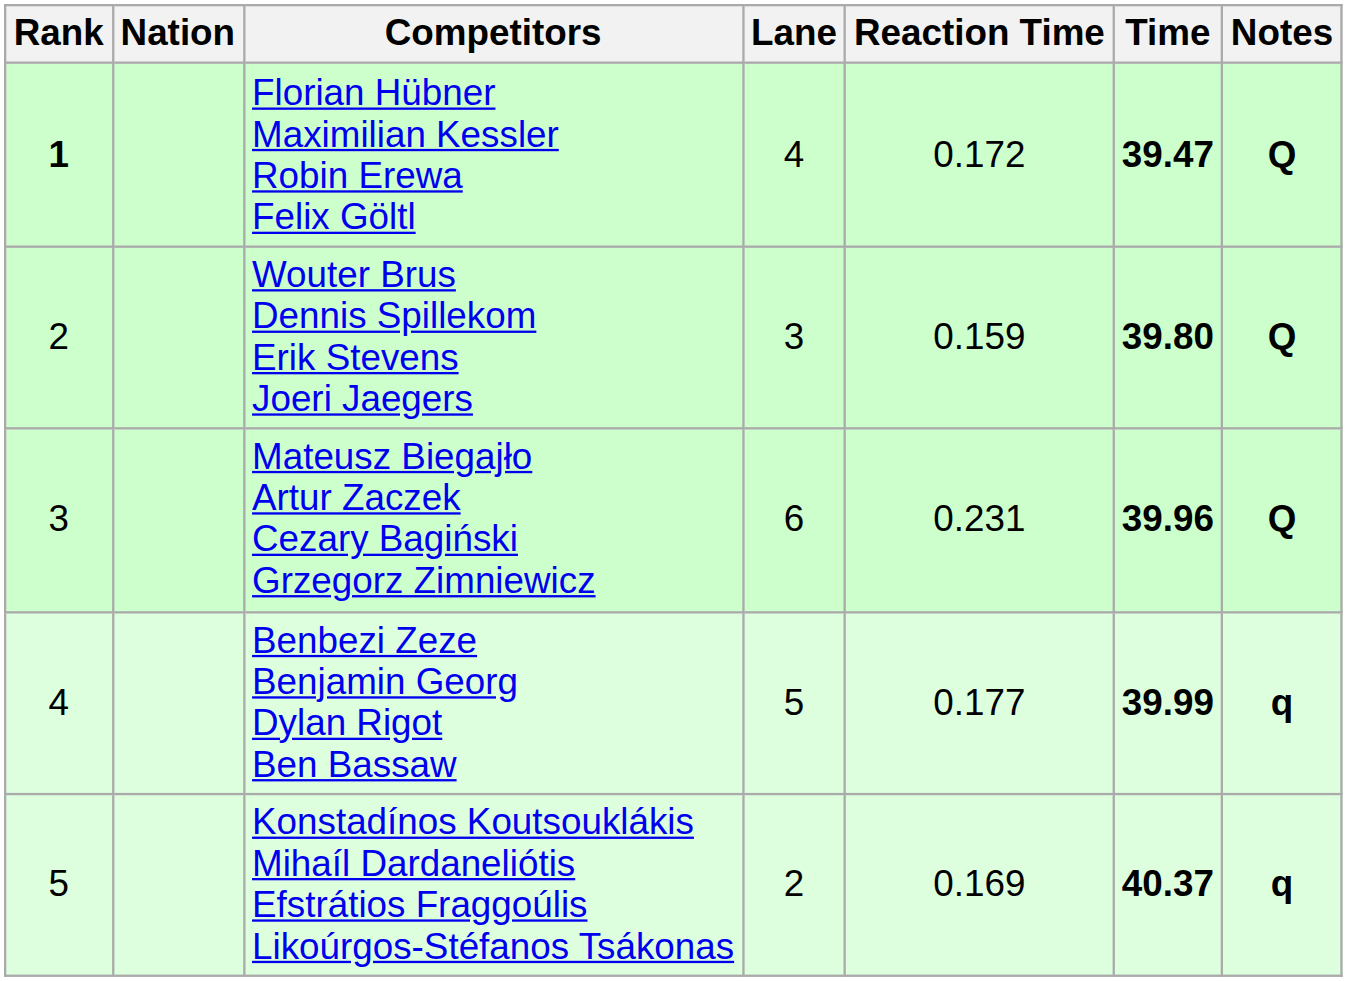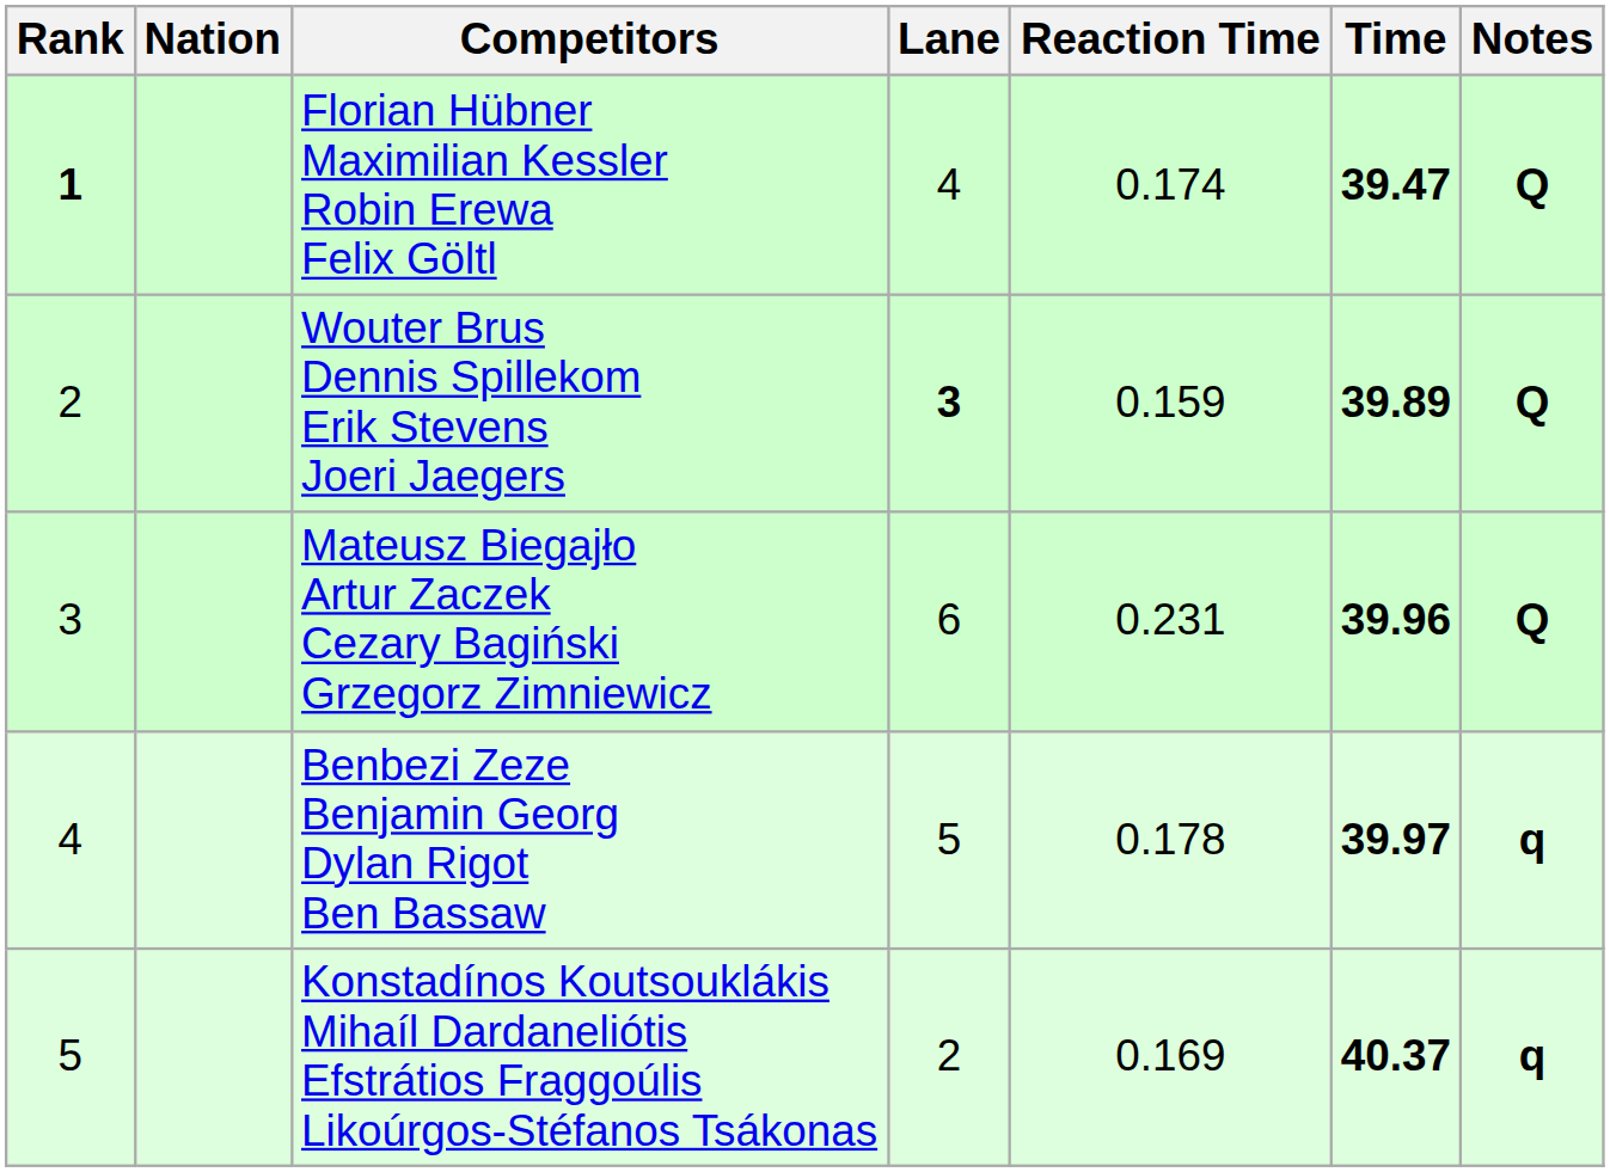Florian Hübner Maximilian Kessler Robin Erewa Felix Göltl | Reaction Time: 0.172 -> 0.174
Wouter Brus Dennis Spillekom Erik Stevens Joeri Jaegers | Lane: normal -> bold
Wouter Brus Dennis Spillekom Erik Stevens Joeri Jaegers | Time: 39.80 -> 39.89
Benbezi Zeze Benjamin Georg Dylan Rigot Ben Bassaw | Reaction Time: 0.177 -> 0.178
Benbezi Zeze Benjamin Georg Dylan Rigot Ben Bassaw | Time: 39.99 -> 39.97
